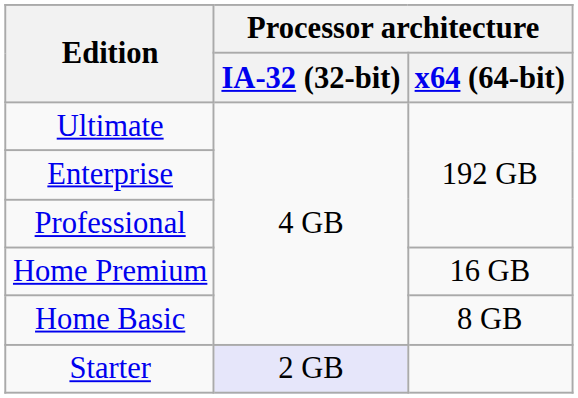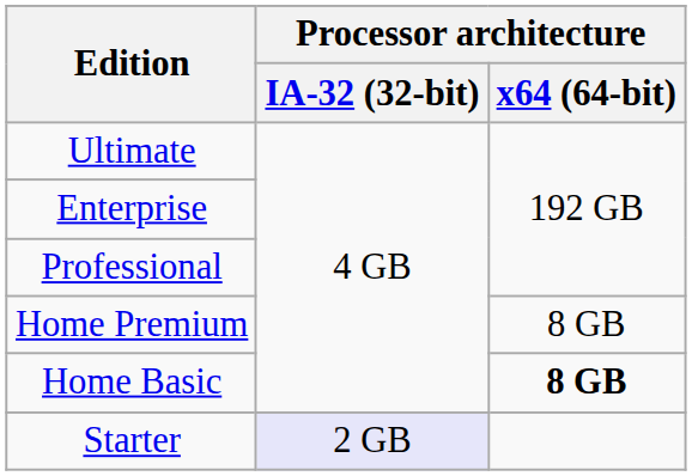Home Premium | Processor architecture / x64 (64-bit): 16 GB -> 8 GB
Home Basic | Processor architecture / x64 (64-bit): normal -> bold
